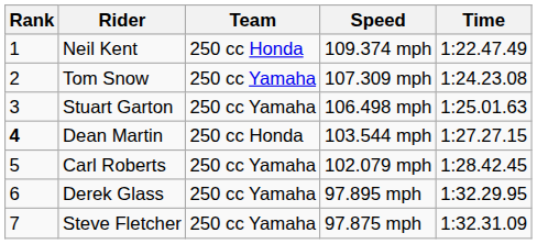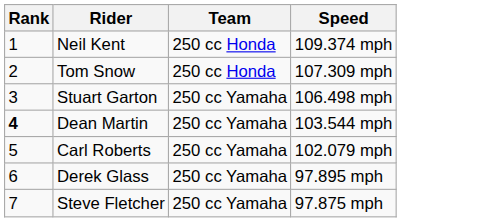- column: Time | 1:22.47.49 | 1:24.23.08 | 1:25.01.63 | 1:27.27.15 | 1:28.42.45 | 1:32.29.95 | 1:32.31.09
Tom Snow | Team: 250 cc Yamaha -> 250 cc Honda
Dean Martin | Team: 250 cc Honda -> 250 cc Yamaha
